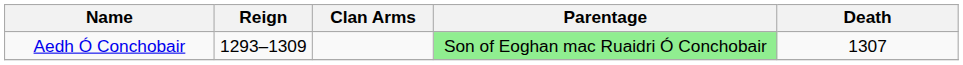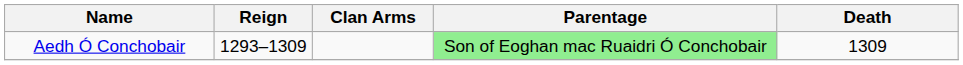Aedh Ó Conchobair | Death: 1307 -> 1309
